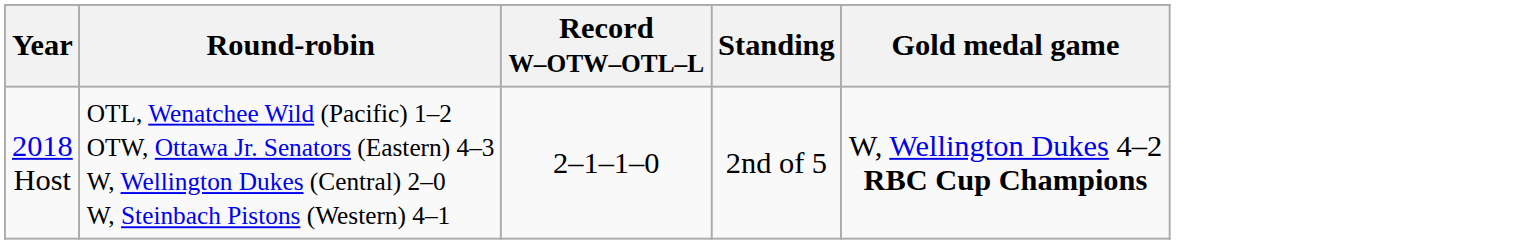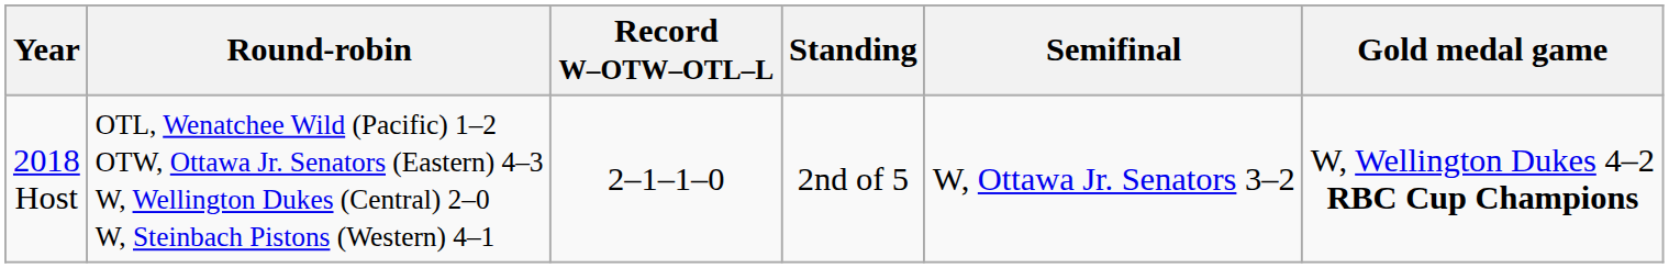+ column: Semifinal | W, Ottawa Jr. Senators 3–2
